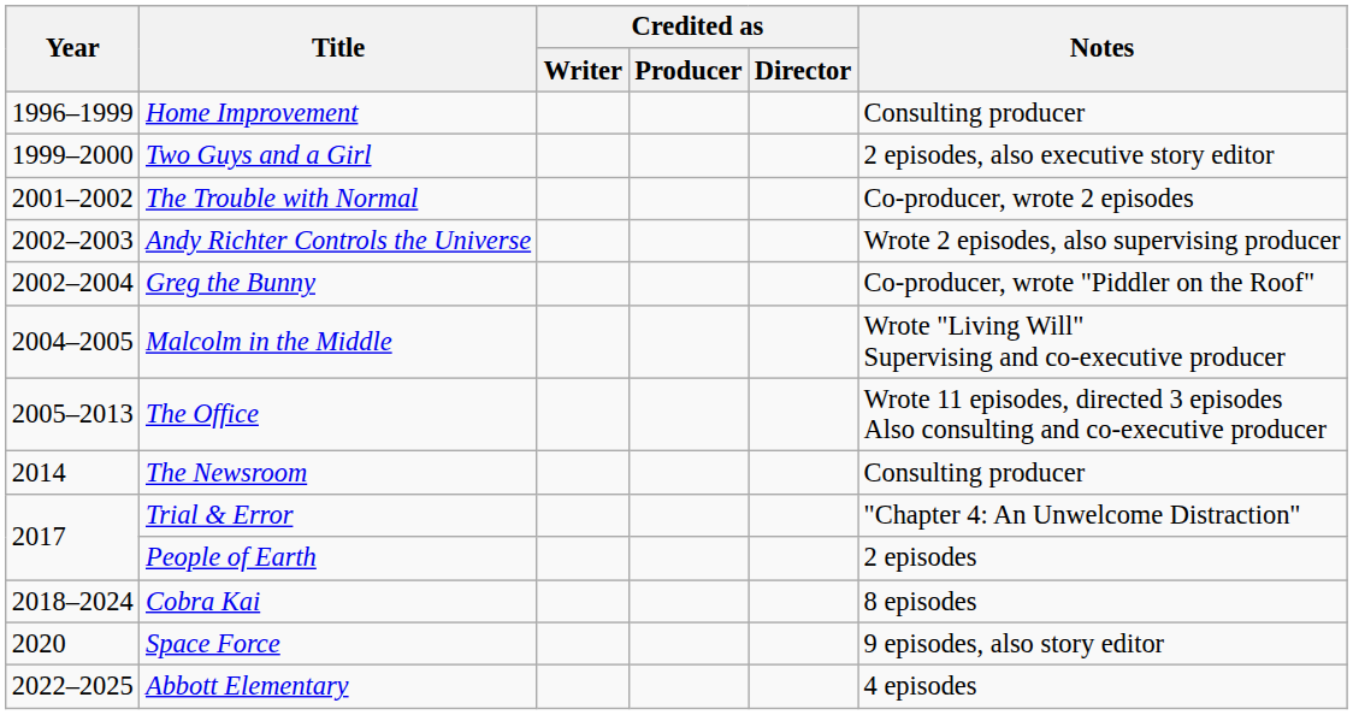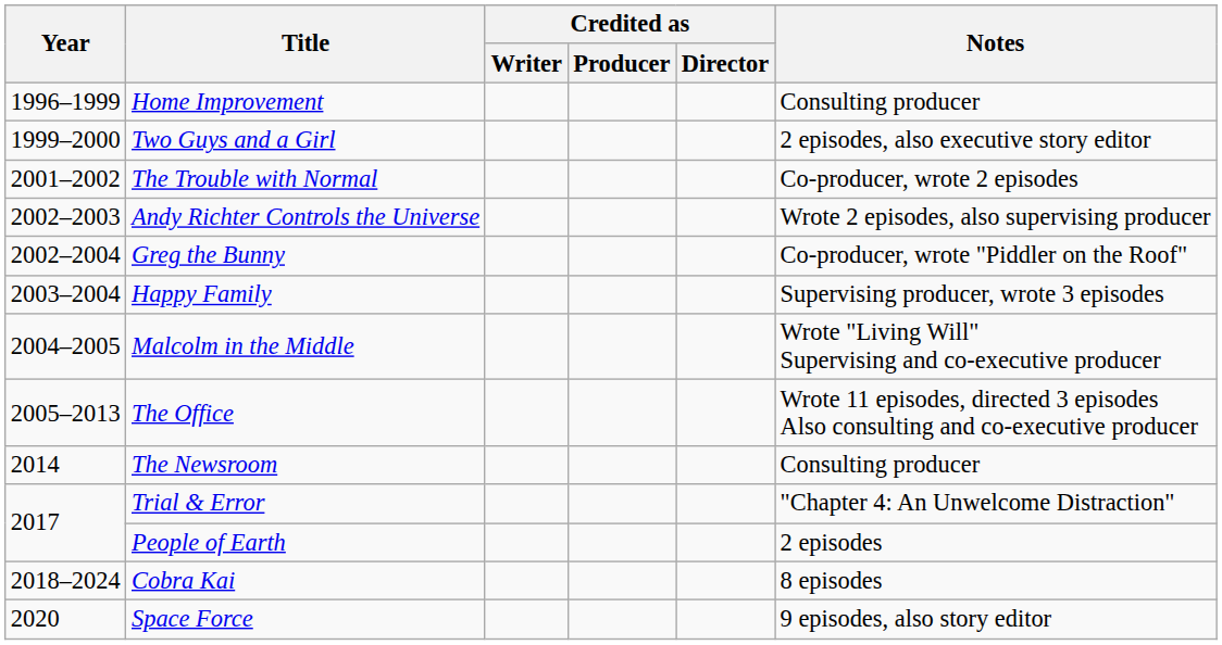+ row: 2003–2004 | Happy Family | Supervising producer, wrote 3 episodes
- row: 2022–2025 | Abbott Elementary | 4 episodes
